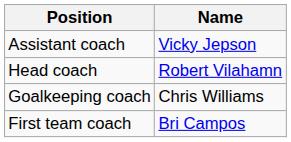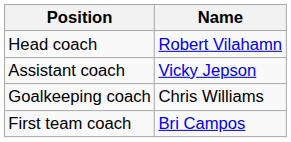rows swapped: Head coach <-> Assistant coach
